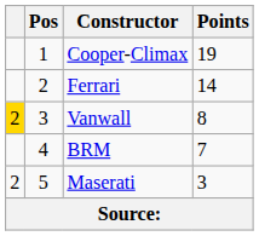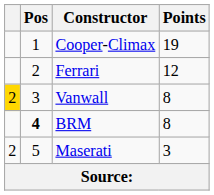Ferrari | Points: 14 -> 12
BRM | Pos: normal -> bold
BRM | Points: 7 -> 8
